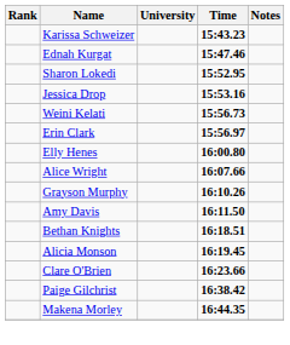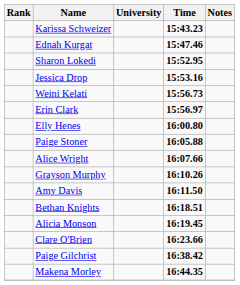+ row: Paige Stoner | 16:05.88
